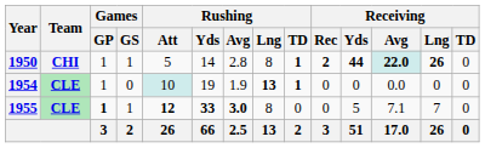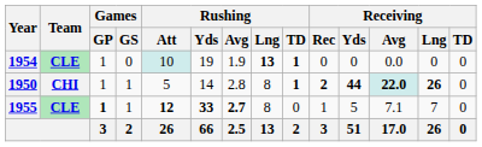rows swapped: 1950 <-> 1954
1955 | Rushing / Avg: 3.0 -> 2.7
1955 | Receiving / Rec: 0 -> 1
